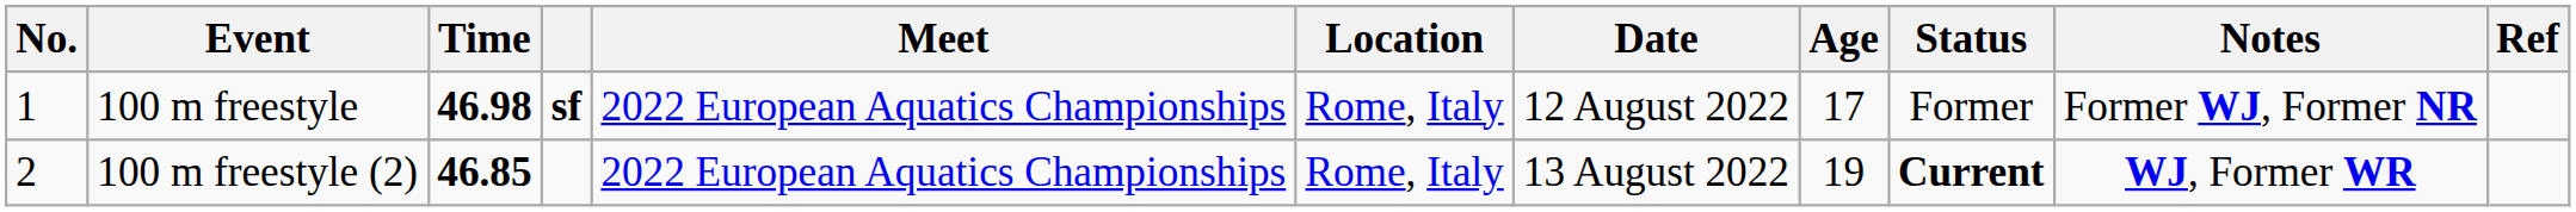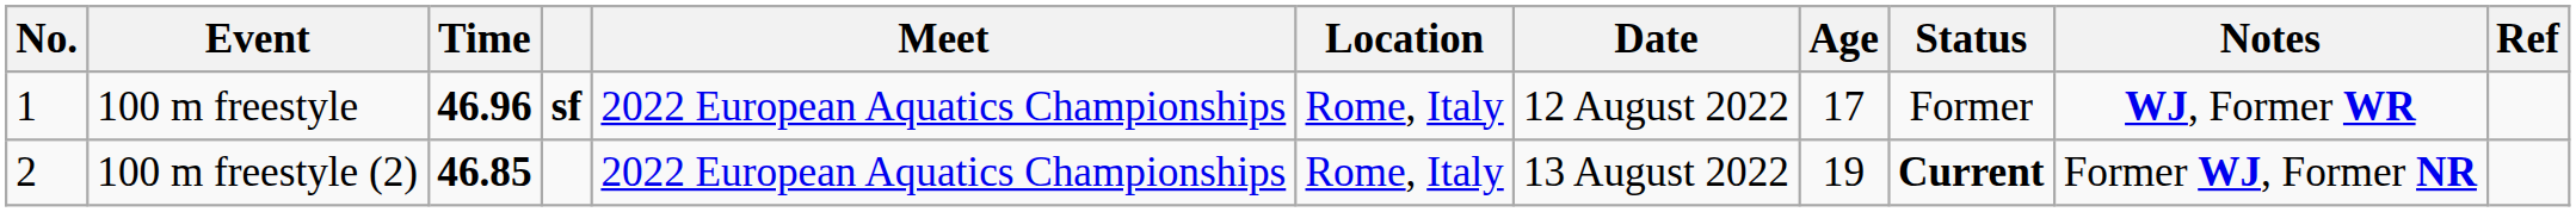100 m freestyle | Time: 46.98 -> 46.96
100 m freestyle | Notes: Former WJ, Former NR -> WJ, Former WR
100 m freestyle (2) | Notes: WJ, Former WR -> Former WJ, Former NR
